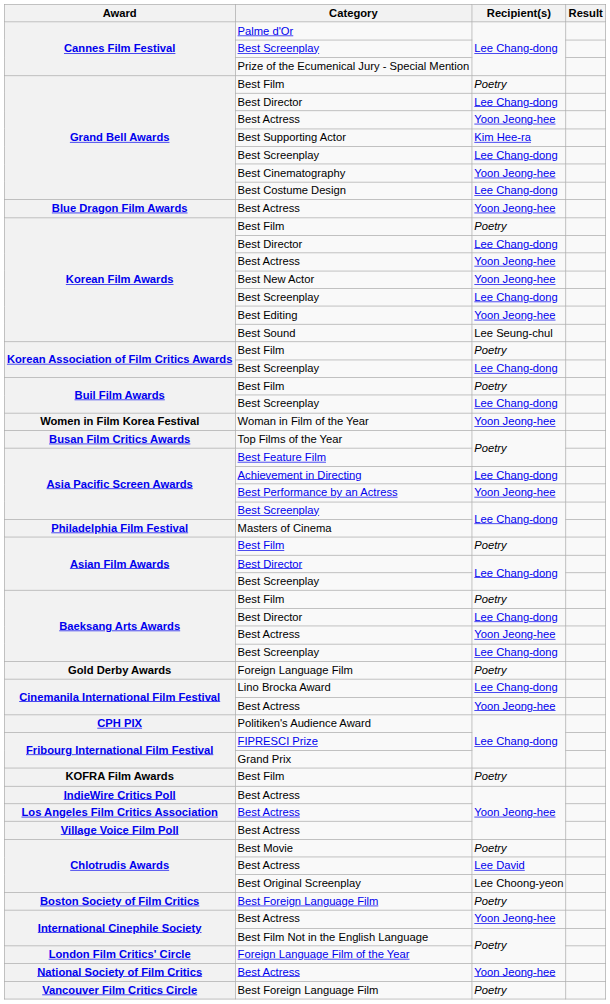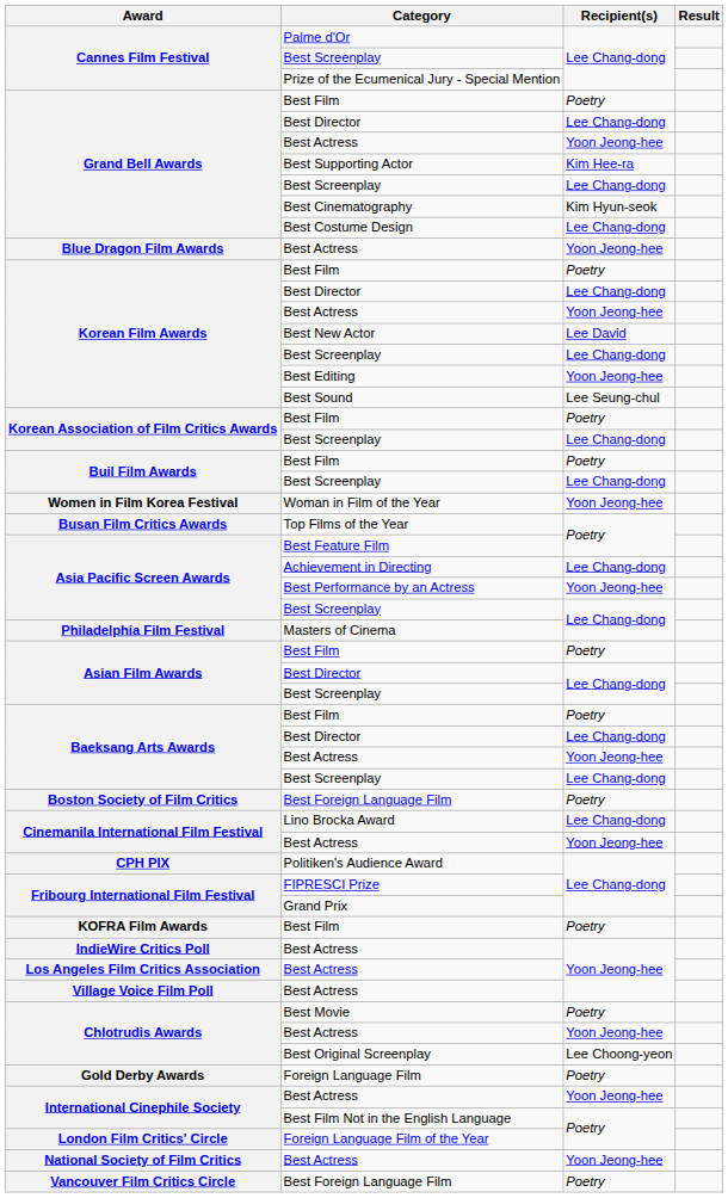Best Cinematography | Recipient(s): Yoon Jeong-hee -> Kim Hyun-seok
Best New Actor | Recipient(s): Yoon Jeong-hee -> Lee David
rows swapped: Boston Society of Film Critics / Best Foreign Language Film <-> Foreign Language Film
Chlotrudis Awards / Best Actress | Recipient(s): Lee David -> Yoon Jeong-hee
